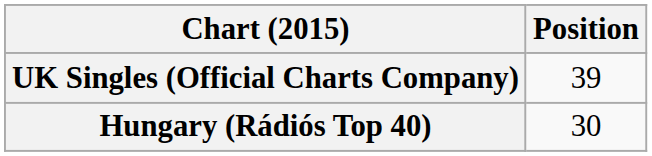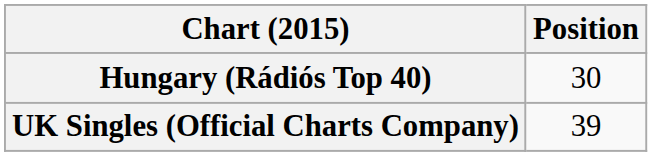rows swapped: Hungary (Rádiós Top 40) <-> UK Singles (Official Charts Company)
